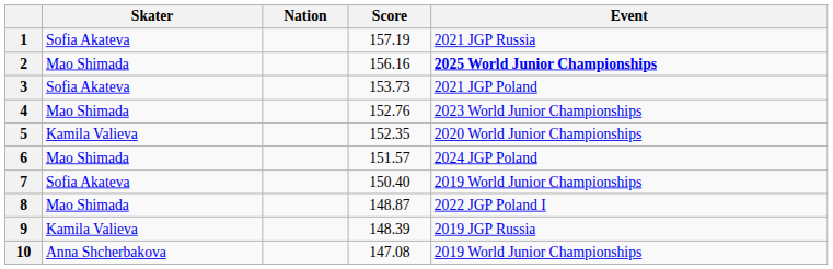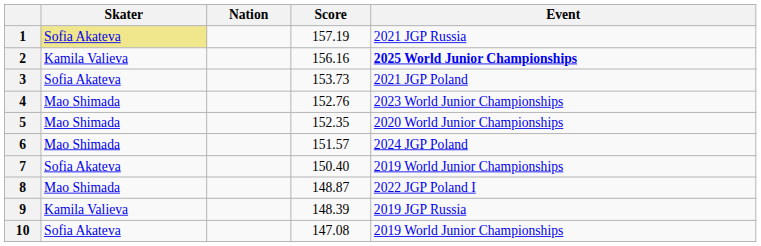1 | Skater: no background -> khaki background
2 | Skater: Mao Shimada -> Kamila Valieva
5 | Skater: Kamila Valieva -> Mao Shimada
10 | Skater: Anna Shcherbakova -> Sofia Akateva
